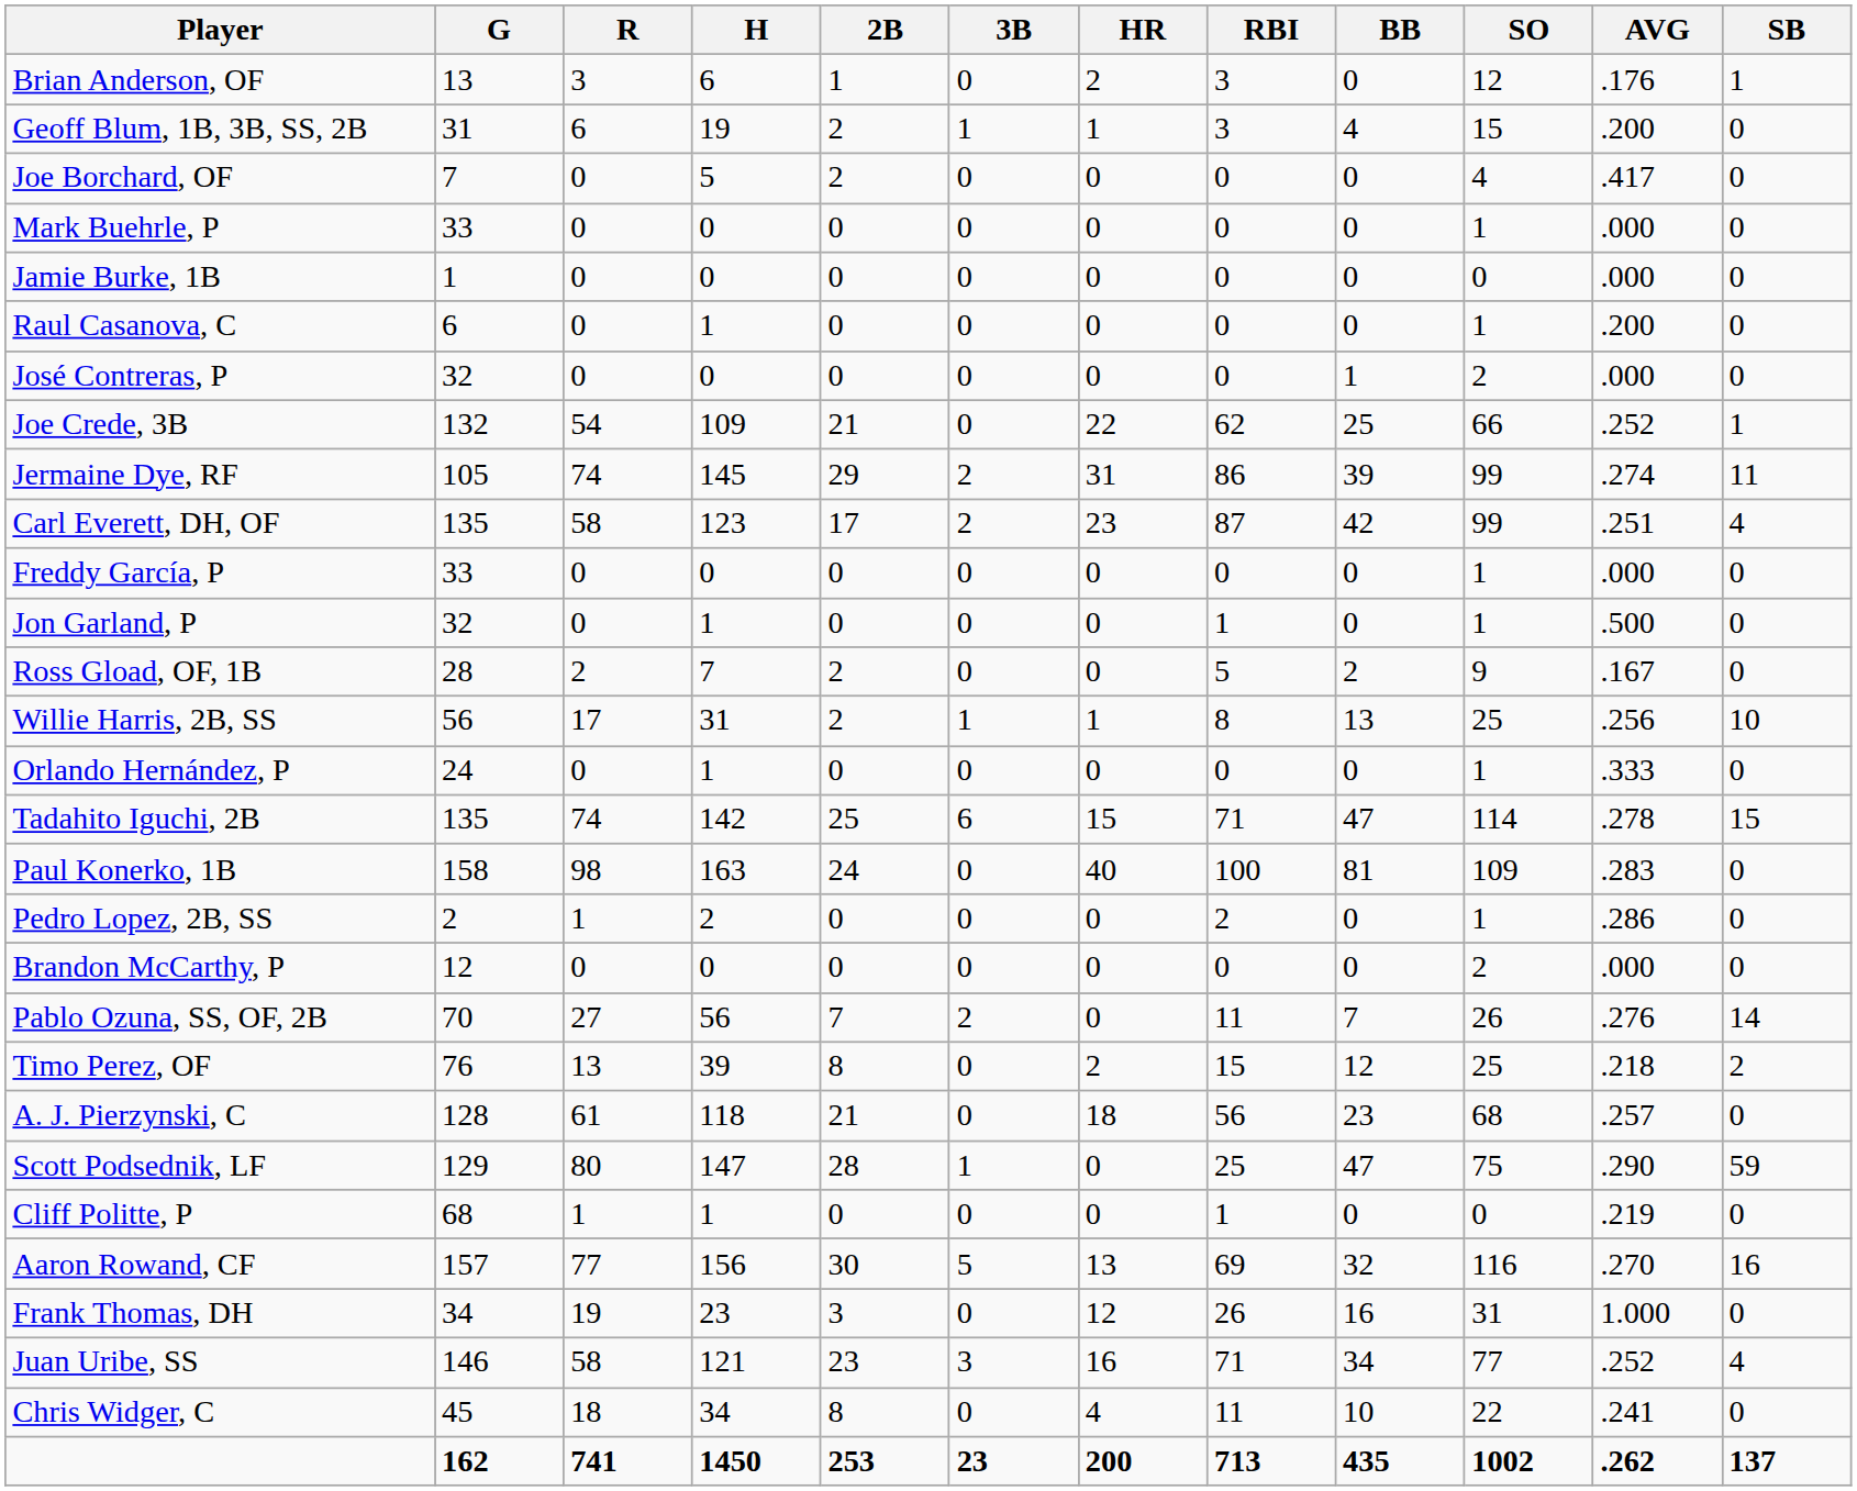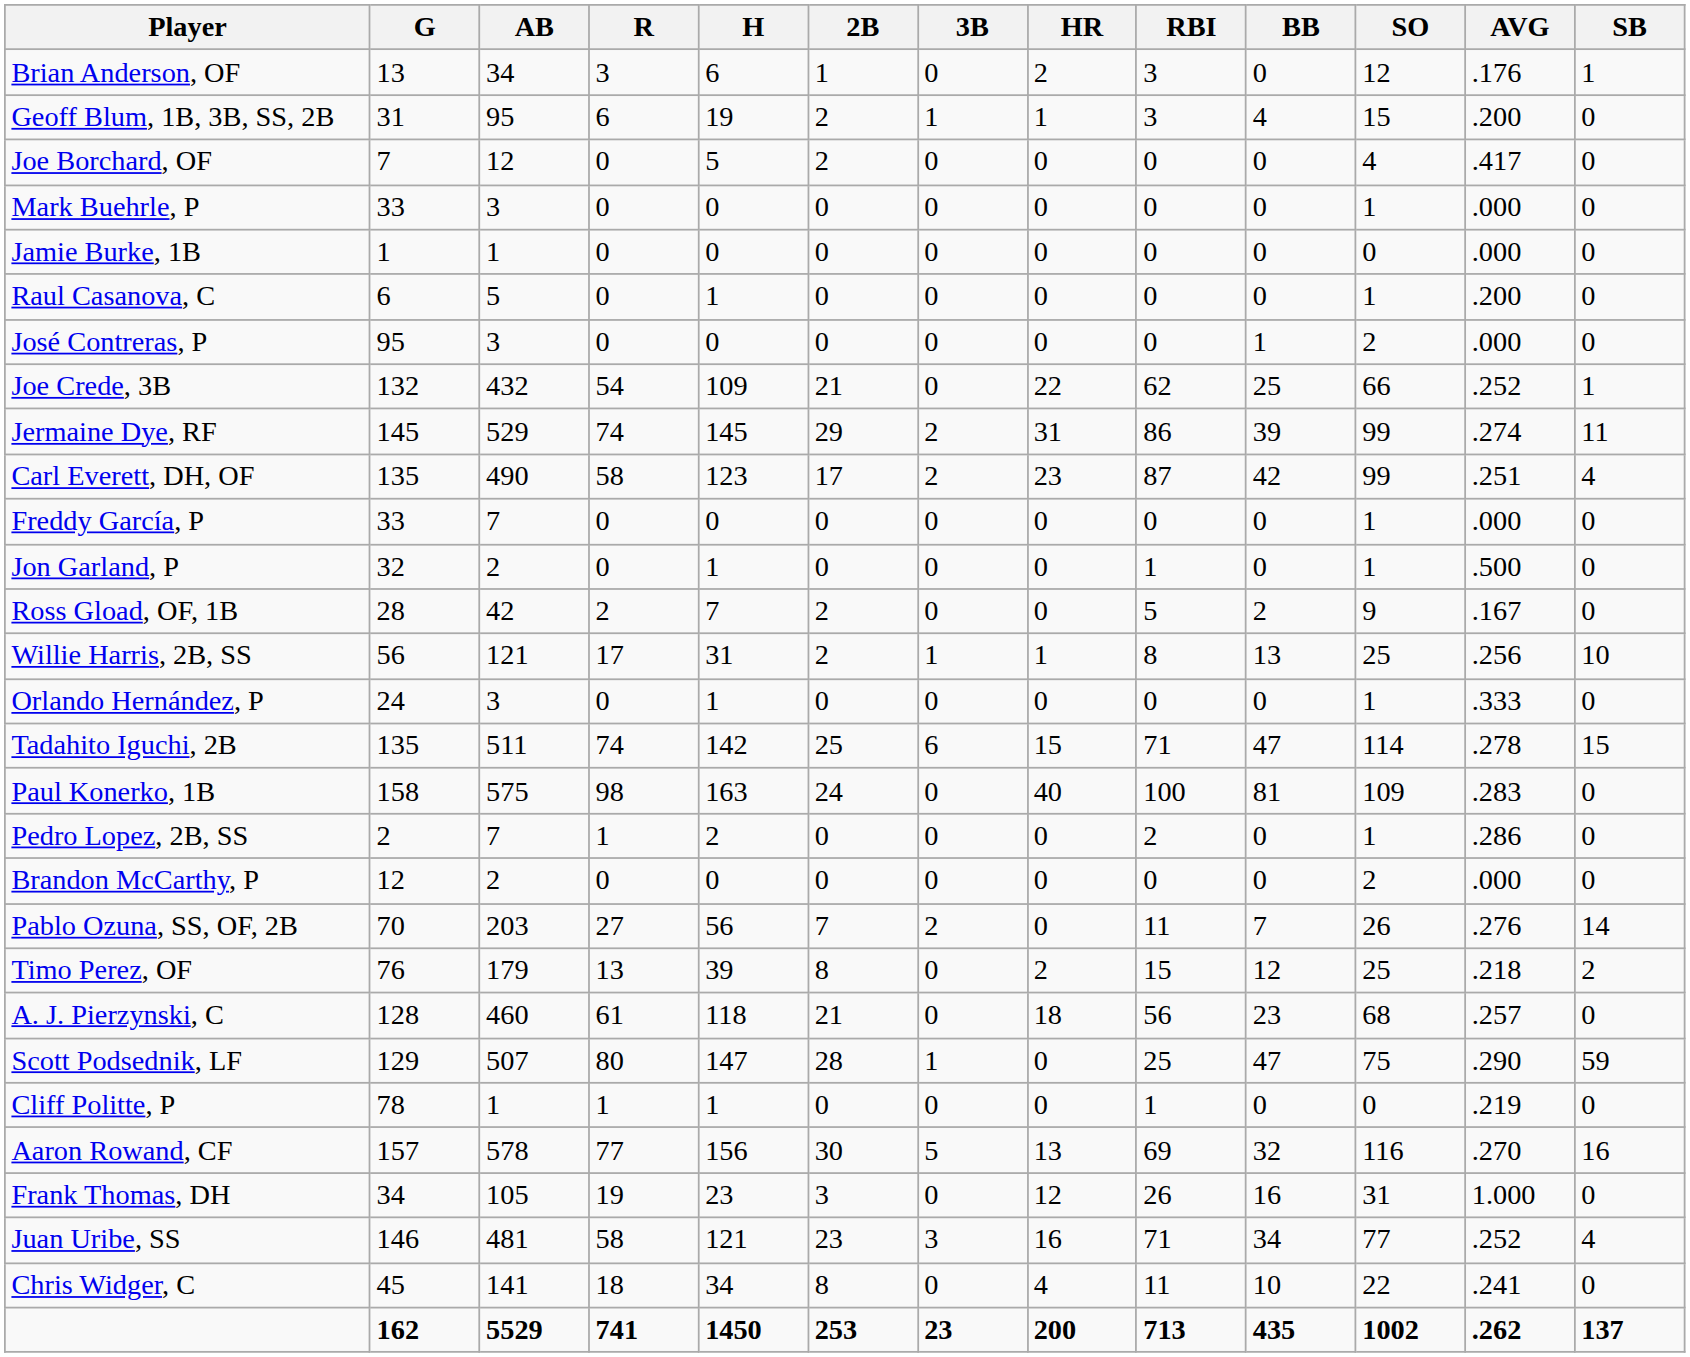+ column: AB | 34 | 95 | 12 | 3 | 1 | 5 | 3 | 432 | 529 | 490 | 7 | 2 | 42 | 121 | 3 | 511 | 575 | 7 | 2 | 203 | 179 | 460 | 507 | 1 | 578 | 105 | 481 | 141 | 5529
José Contreras, P | G: 32 -> 95
Jermaine Dye, RF | G: 105 -> 145
Cliff Politte, P | G: 68 -> 78
